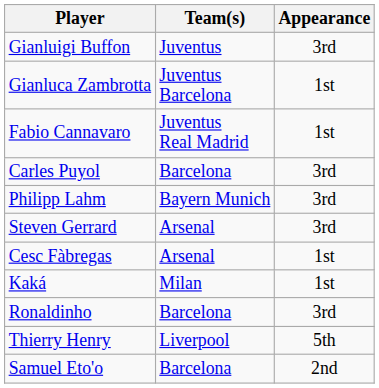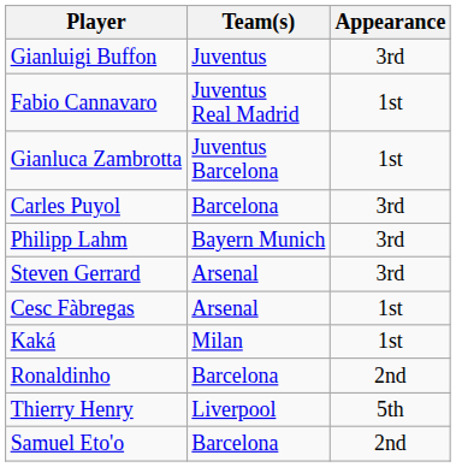rows swapped: Gianluca Zambrotta <-> Fabio Cannavaro
Ronaldinho | Appearance: 3rd -> 2nd
